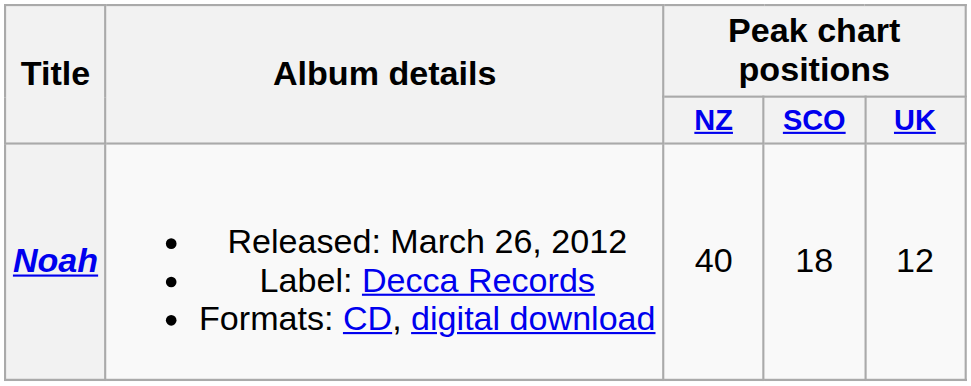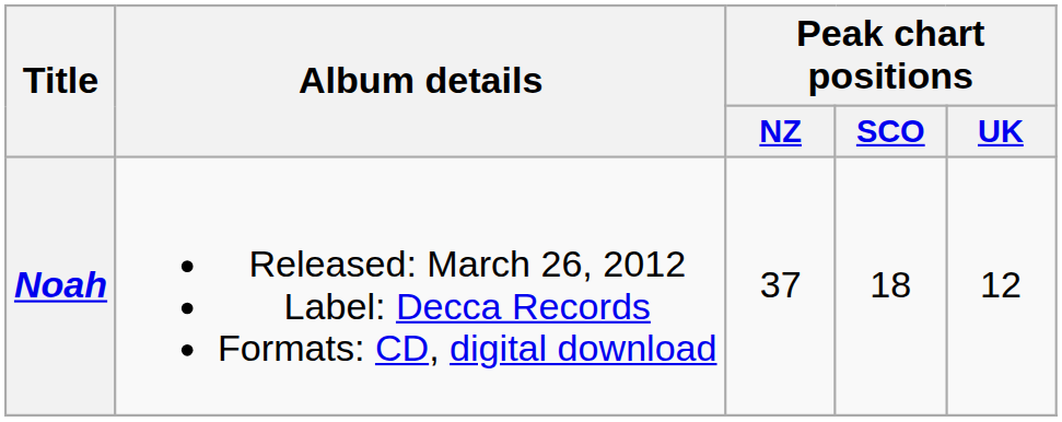Noah | Peak chart positions / NZ: 40 -> 37
